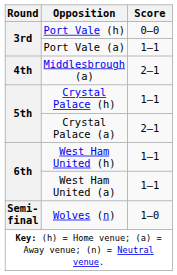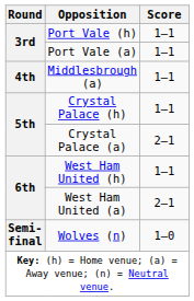Port Vale (h) | Score: 0–0 -> 1–1
Middlesbrough (a) | Score: 2–1 -> 1–1
West Ham United (a) | Score: 1–1 -> 2–1
